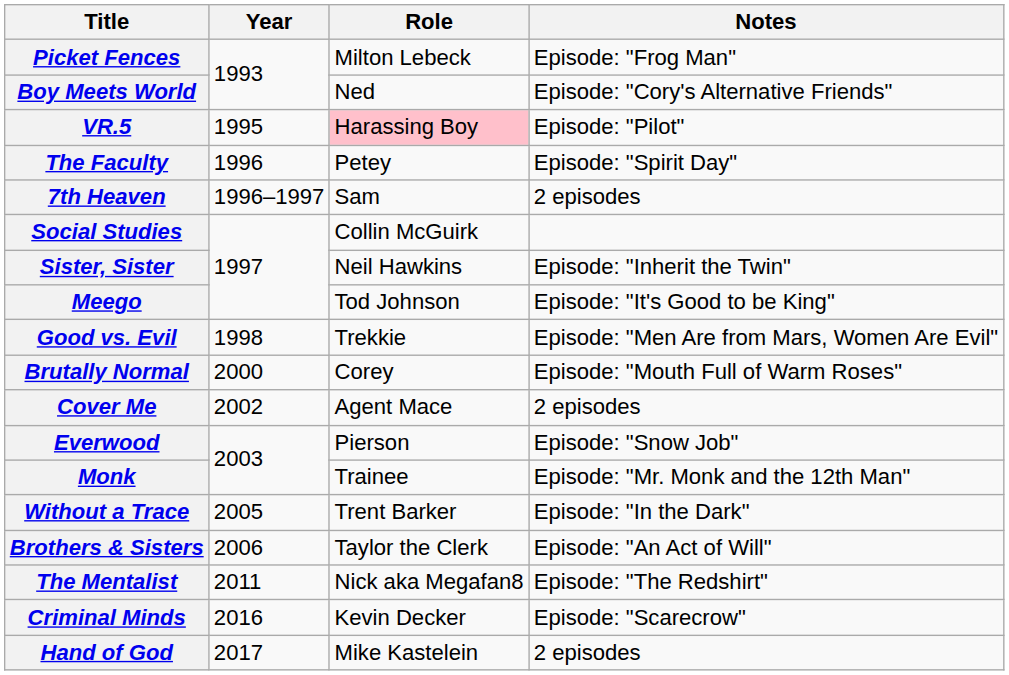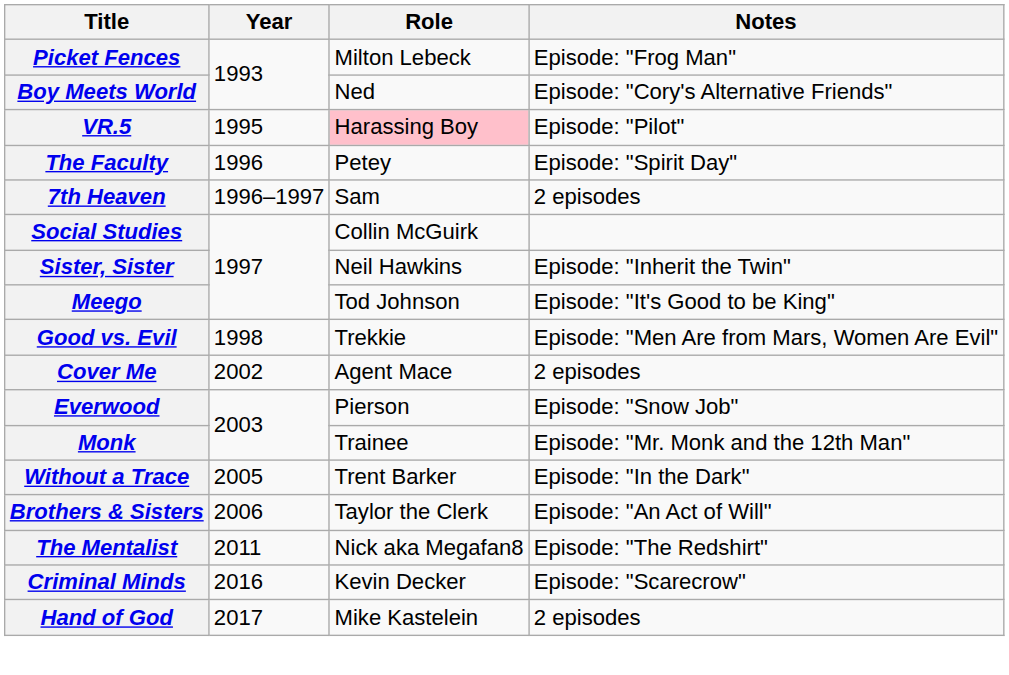- row: Brutally Normal | 2000 | Corey | Episode: "Mouth Full of Warm Roses"
